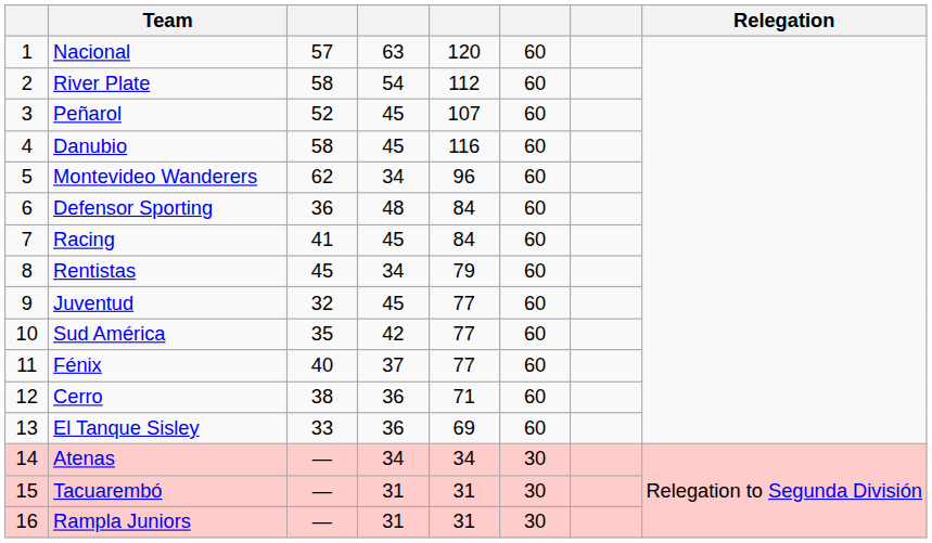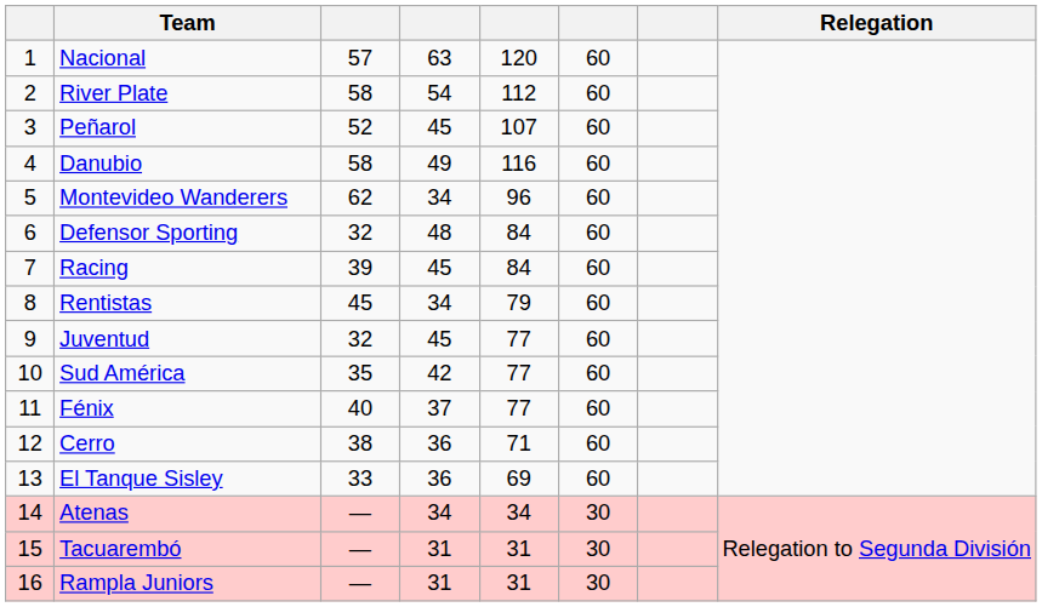Danubio | column 4: 45 -> 49
Defensor Sporting | column 3: 36 -> 32
Racing | column 3: 41 -> 39
